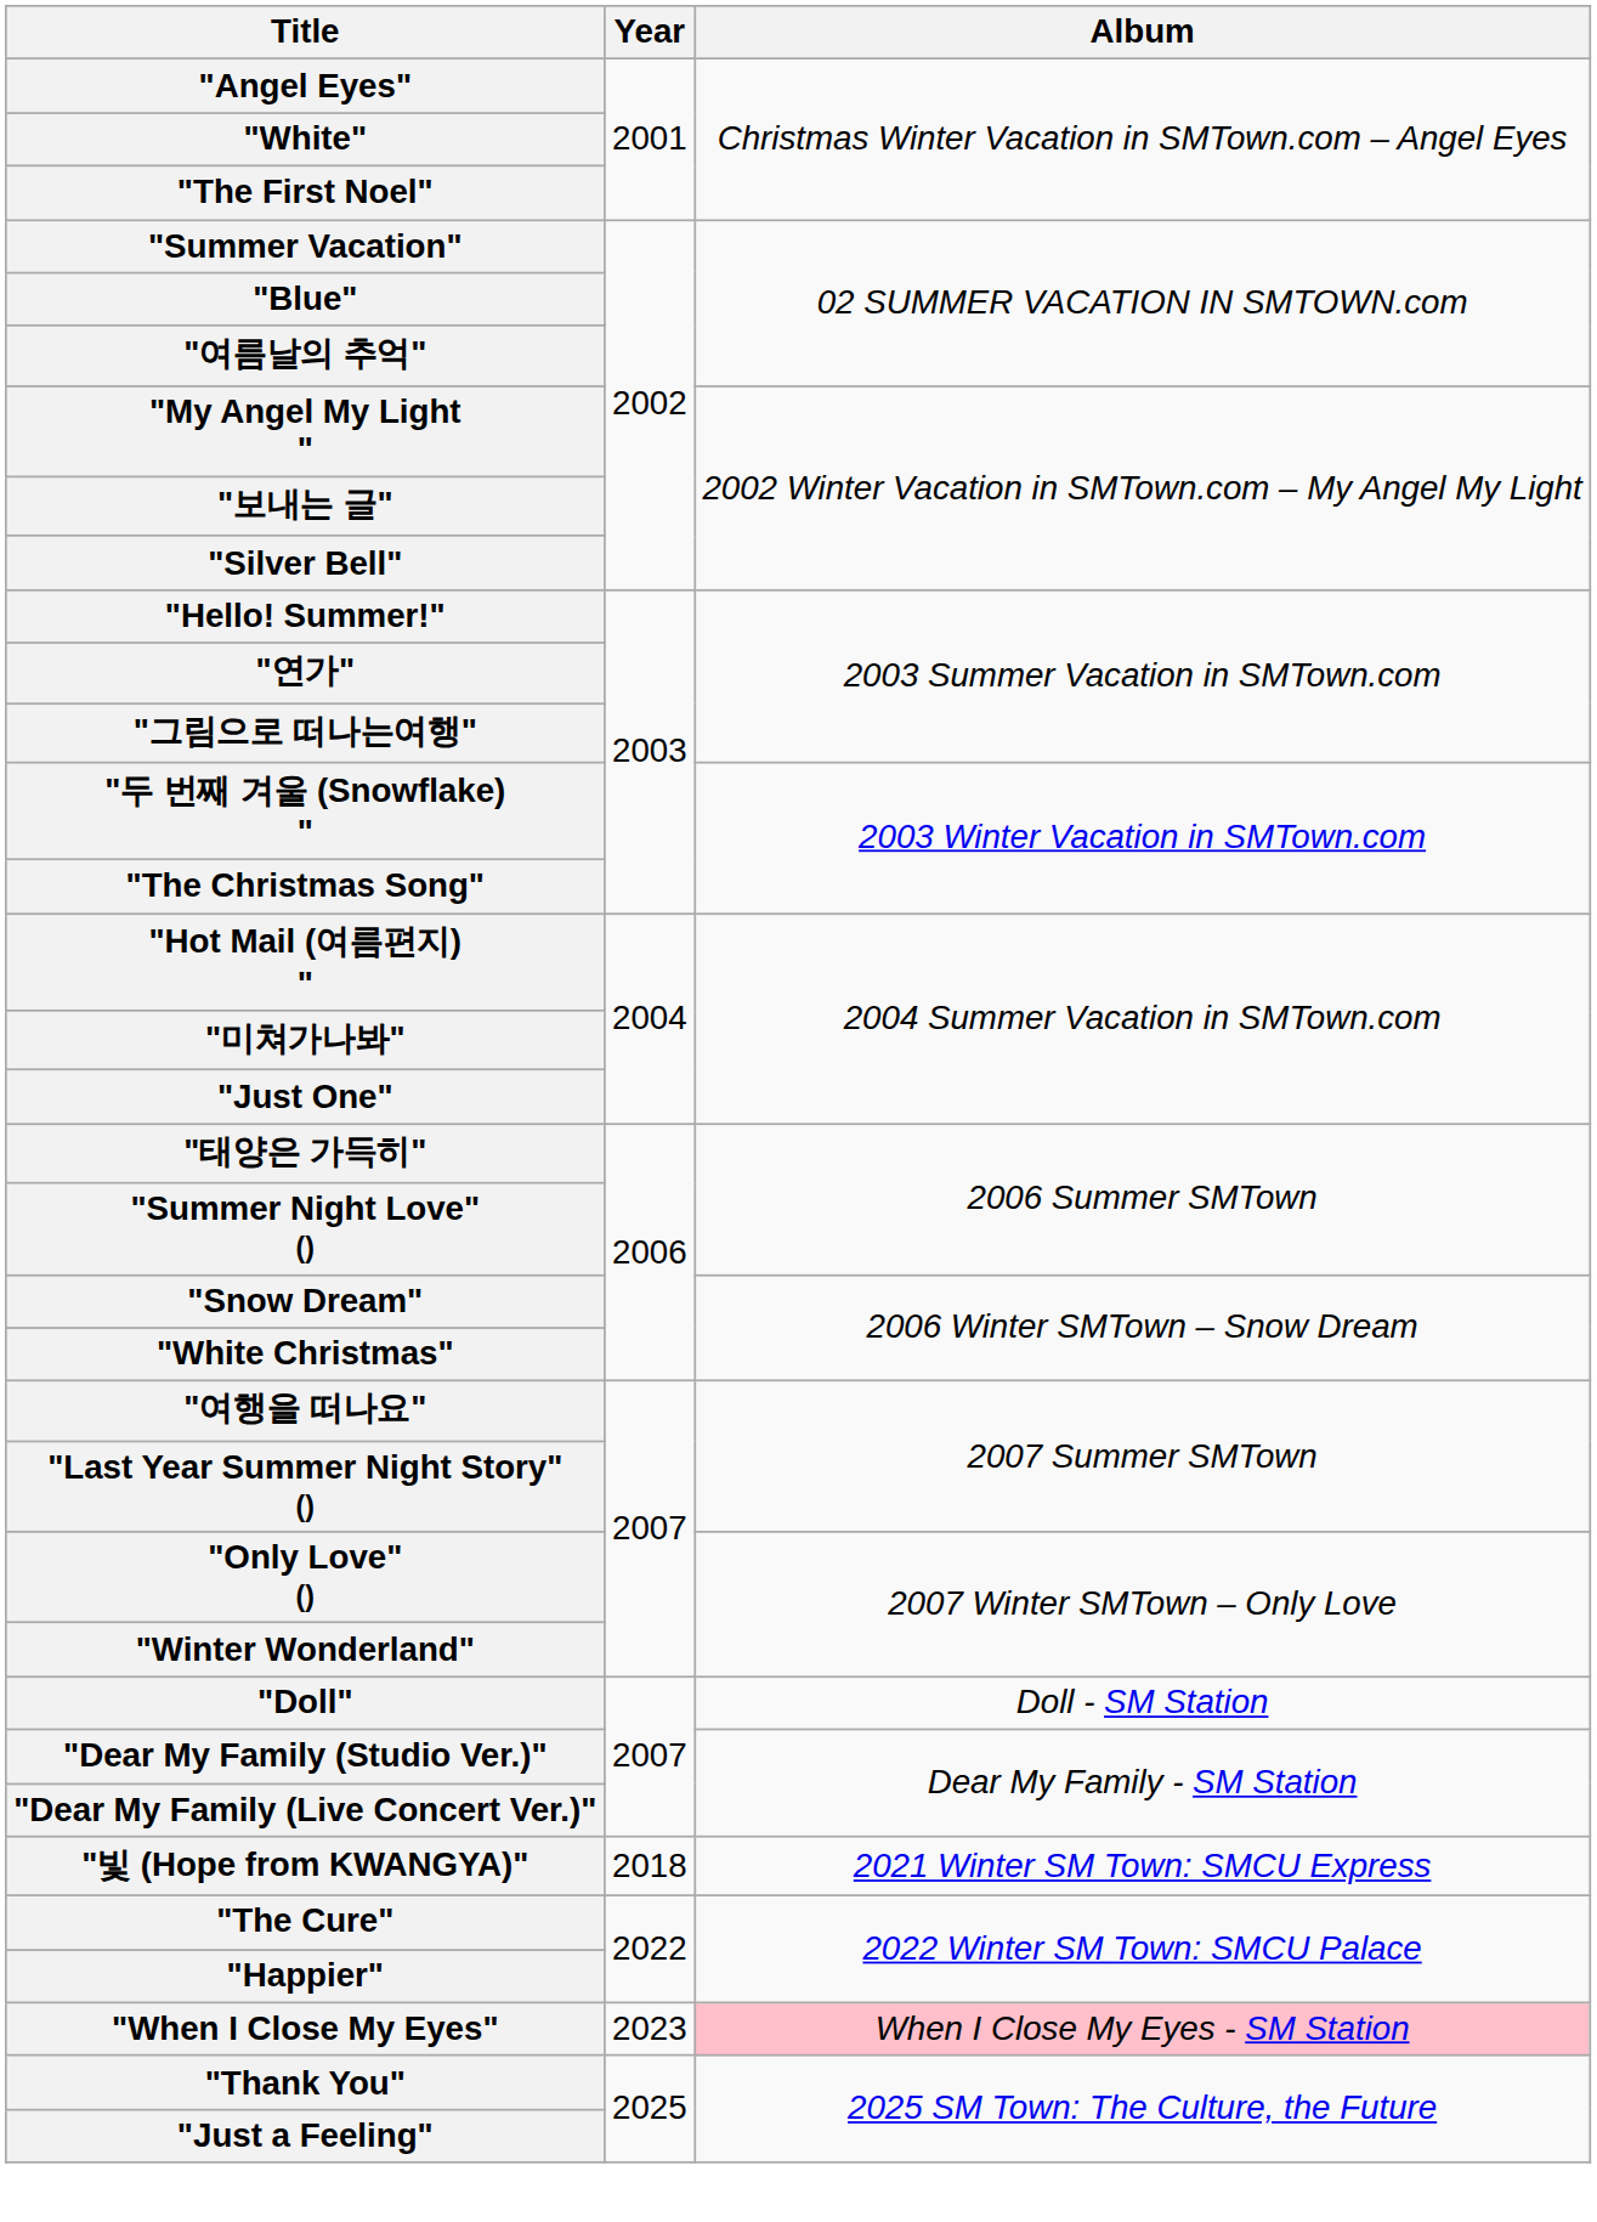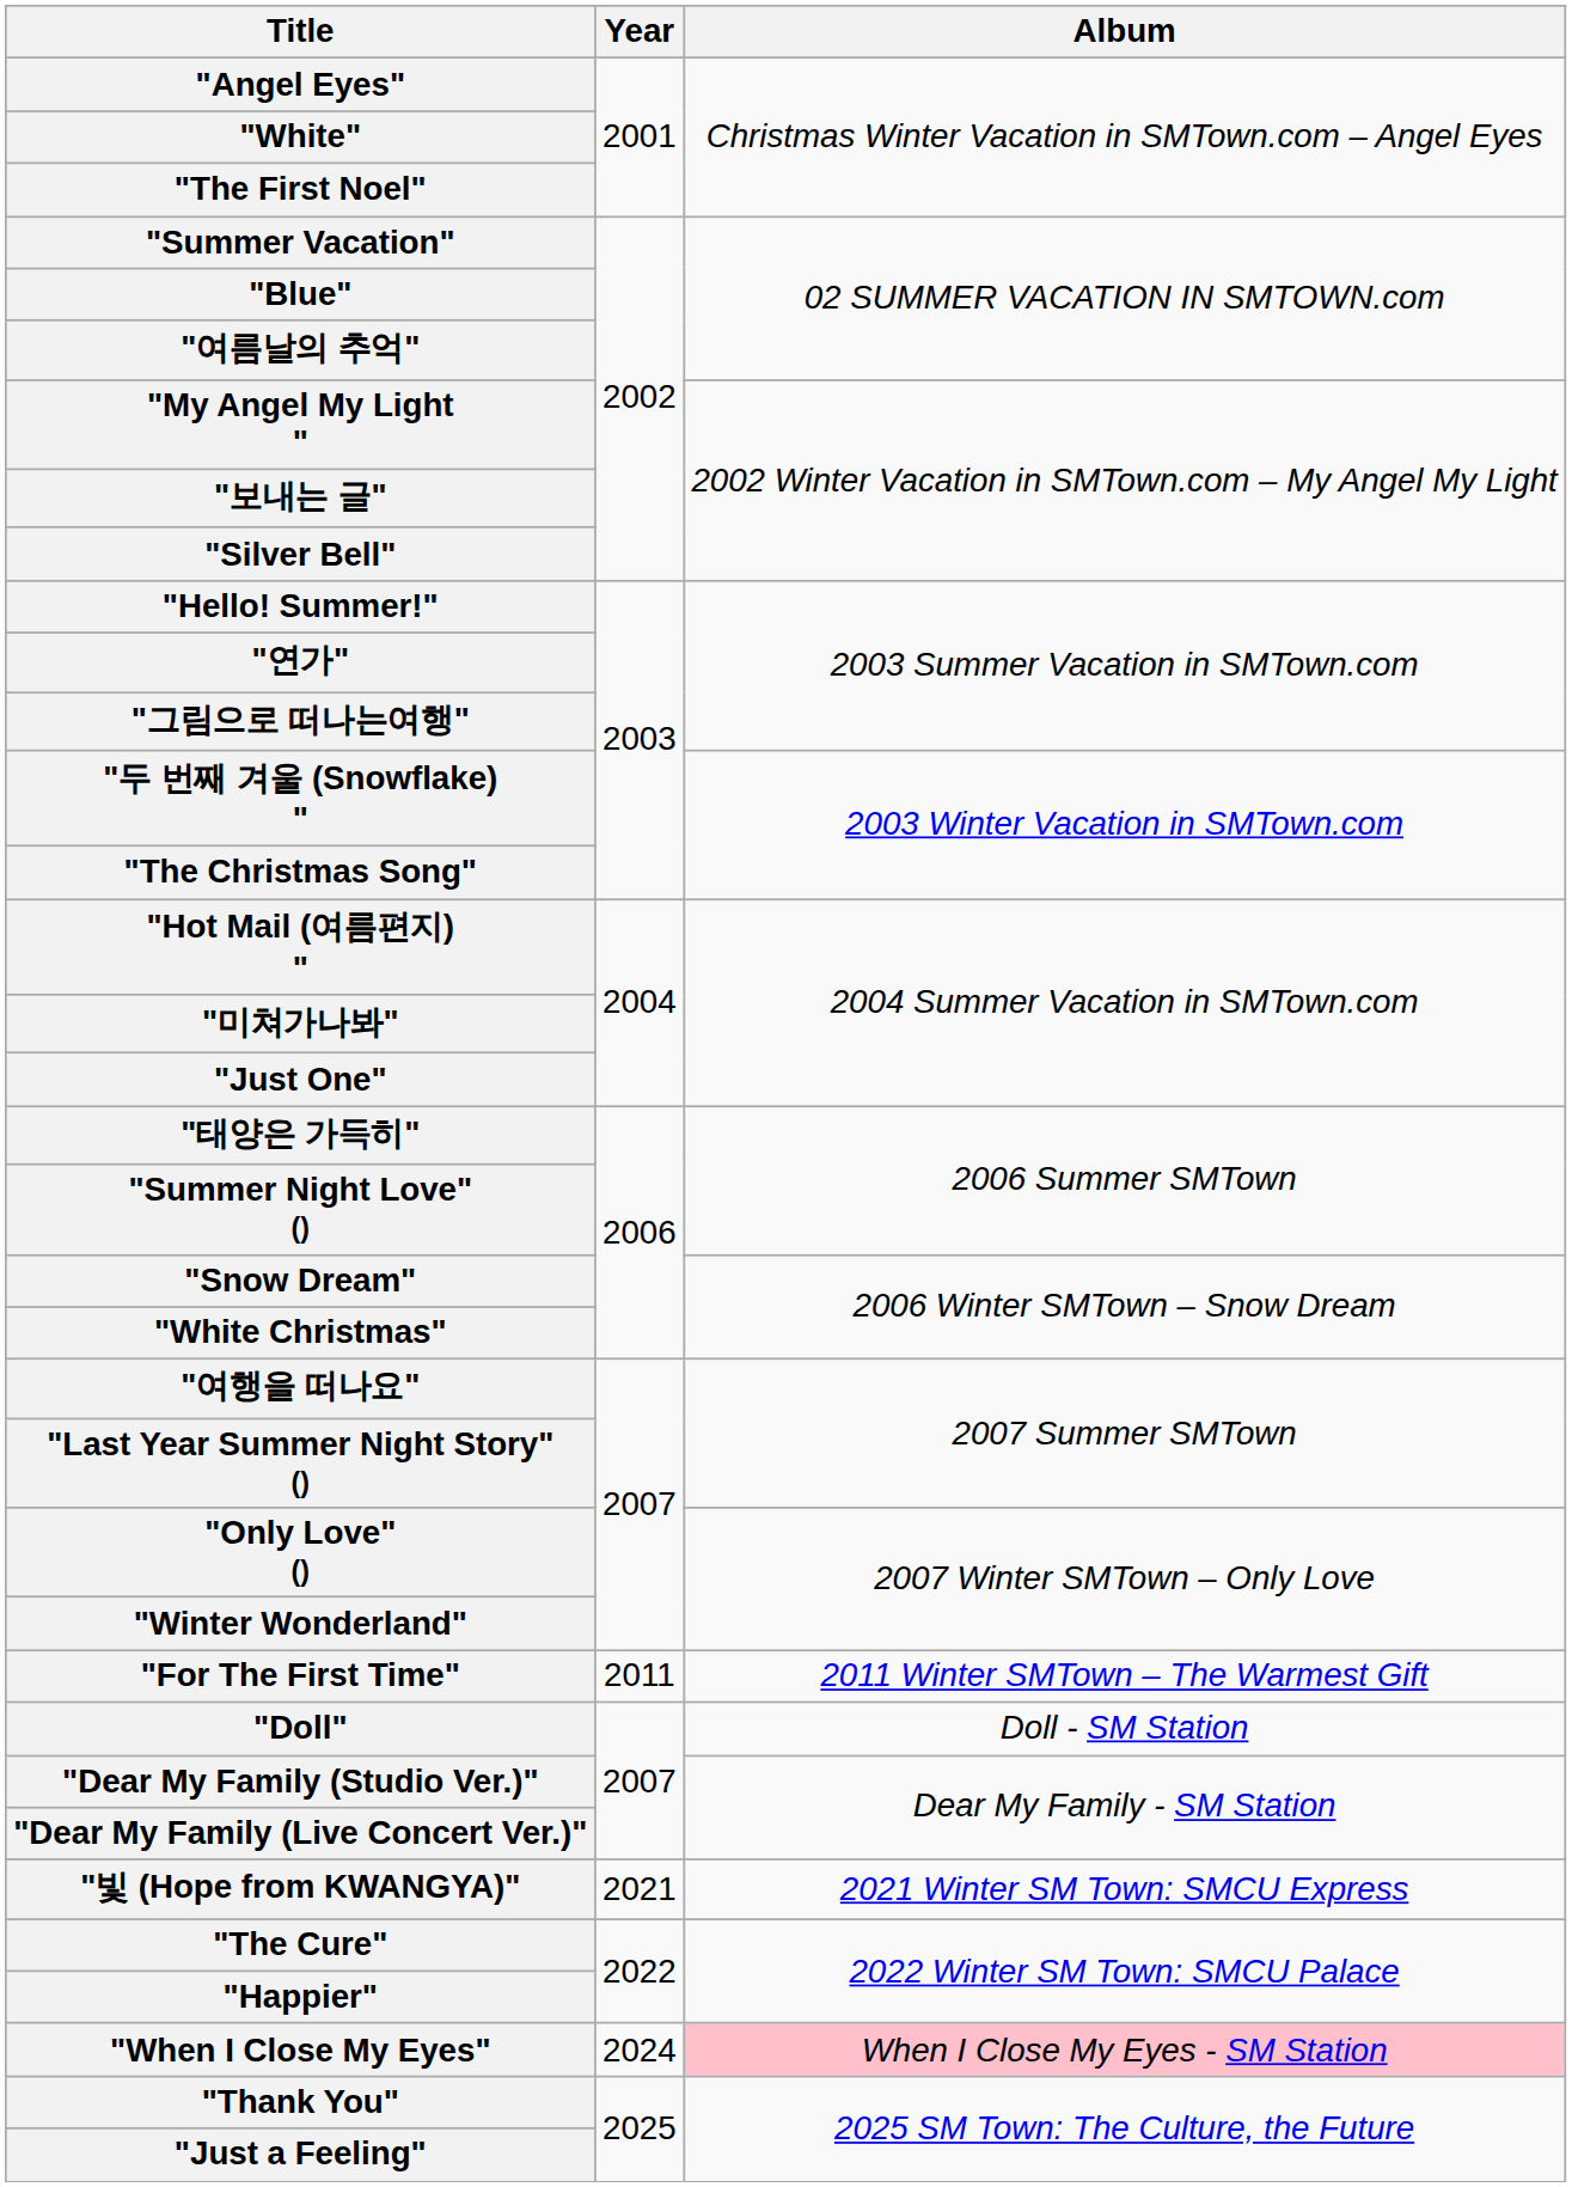+ row: "For The First Time" | 2011 | 2011 Winter SMTown – The Warmest Gift
"빛 (Hope from KWANGYA)" | Year: 2018 -> 2021
"When I Close My Eyes" | Year: 2023 -> 2024
